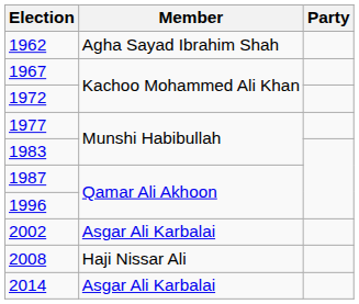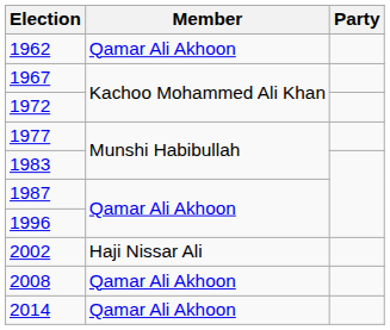1962 | Member: Agha Sayad Ibrahim Shah -> Qamar Ali Akhoon
2002 | Member: Asgar Ali Karbalai -> Haji Nissar Ali
2008 | Member: Haji Nissar Ali -> Qamar Ali Akhoon
2014 | Member: Asgar Ali Karbalai -> Qamar Ali Akhoon
